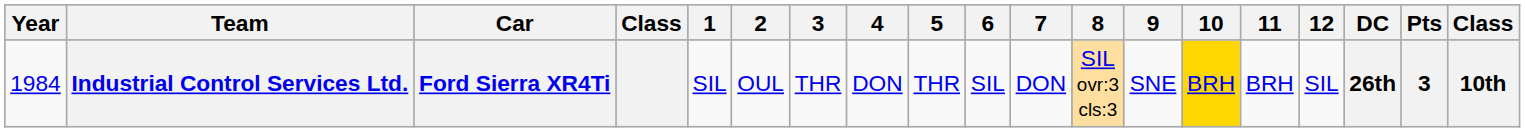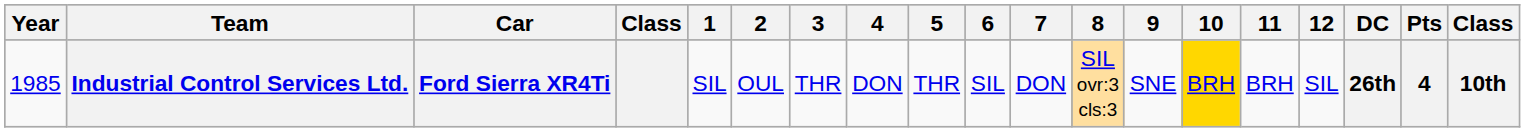Industrial Control Services Ltd. | Year: 1984 -> 1985
Industrial Control Services Ltd. | Pts: 3 -> 4
